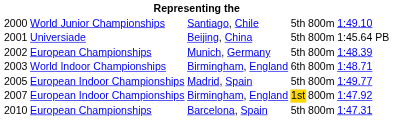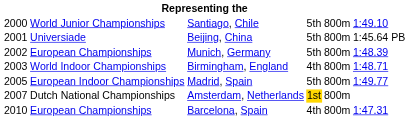2003 | column 4: 6th -> 4th
- row: 2007 | European Indoor Championships | Birmingham, England | 1st | 800m | 1:47.92
+ row: 2007 | Dutch National Championships | Amsterdam, Netherlands | 1st | 800m
2010 | column 4: 5th -> 4th
